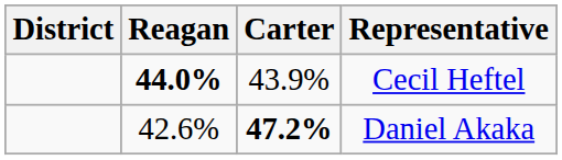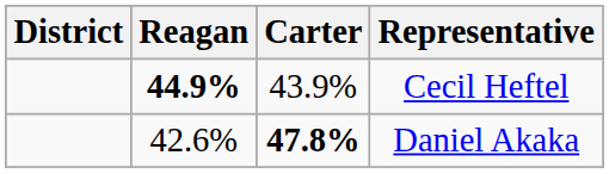Cecil Heftel | Reagan: 44.0% -> 44.9%
Daniel Akaka | Carter: 47.2% -> 47.8%
